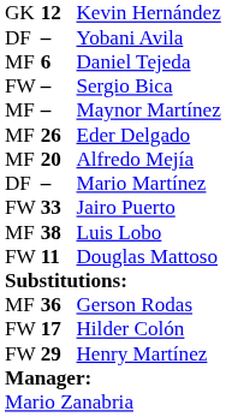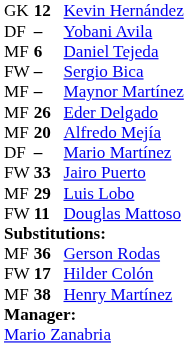Luis Lobo | column 2: 38 -> 29
Henry Martínez | column 1: FW -> MF
Henry Martínez | column 2: 29 -> 38
